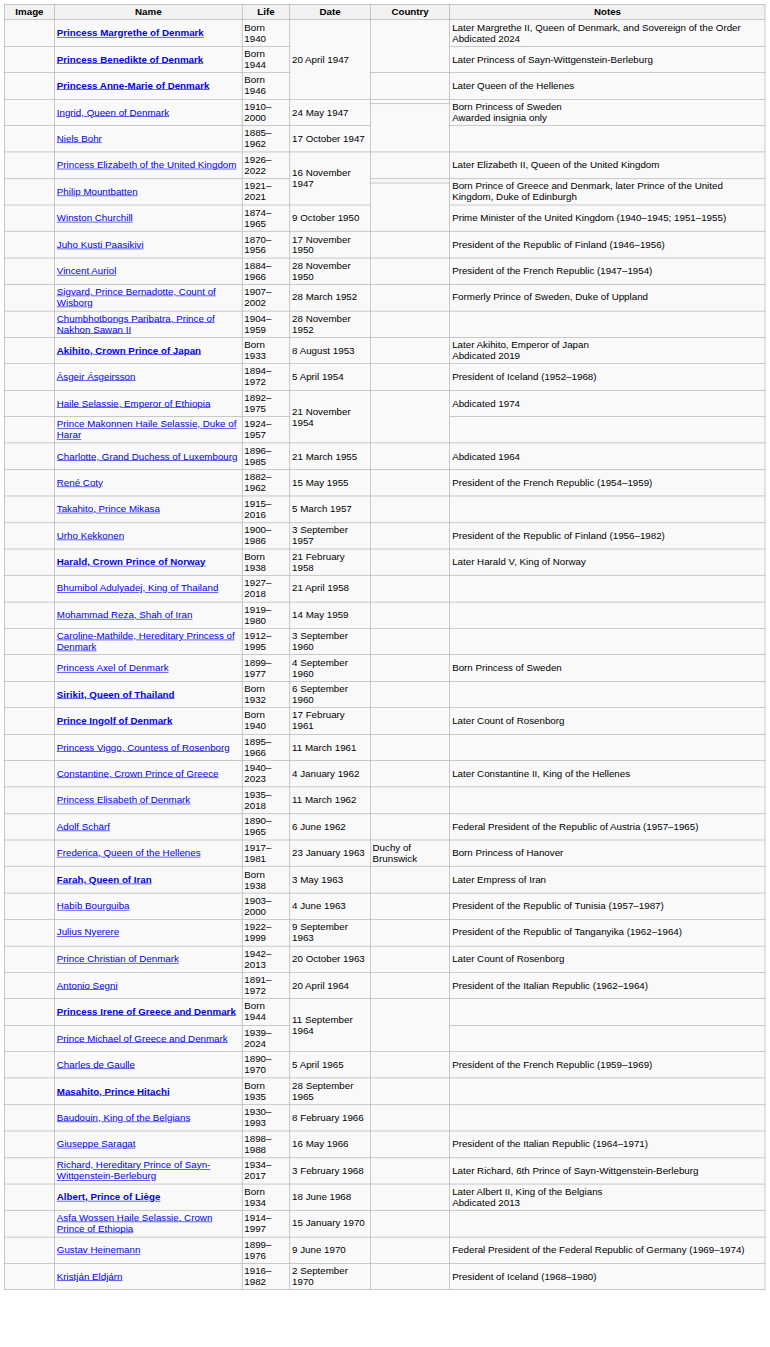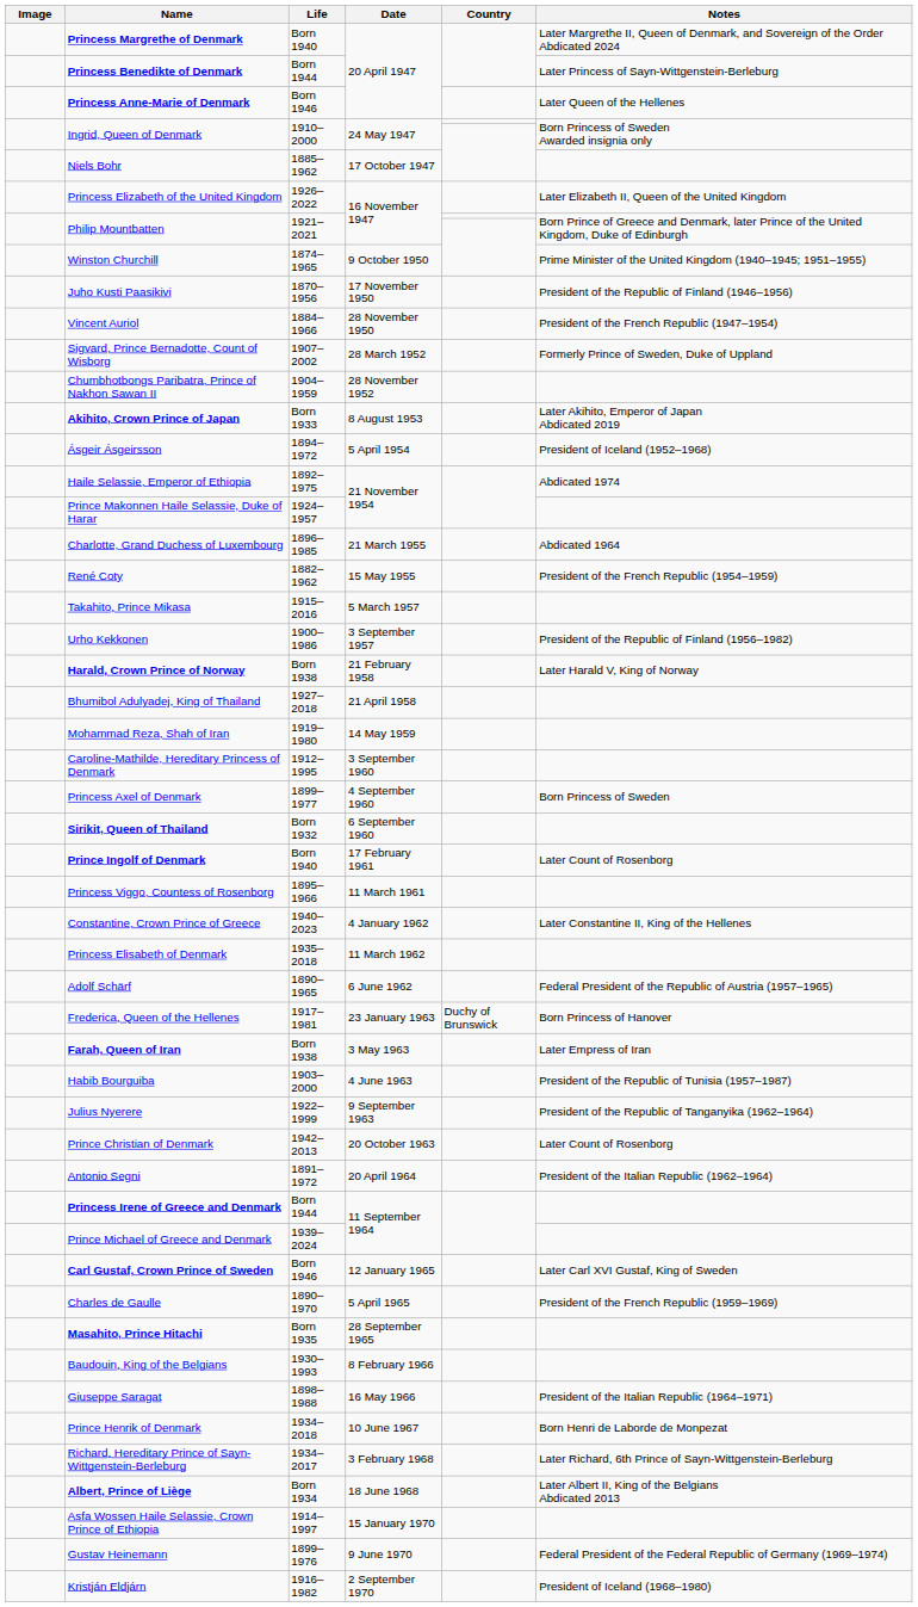+ row: Carl Gustaf, Crown Prince of Sweden | Born 1946 | 12 January 1965 | Later Carl XVI Gustaf, King of Sweden
+ row: Prince Henrik of Denmark | 1934–2018 | 10 June 1967 | Born Henri de Laborde de Monpezat
